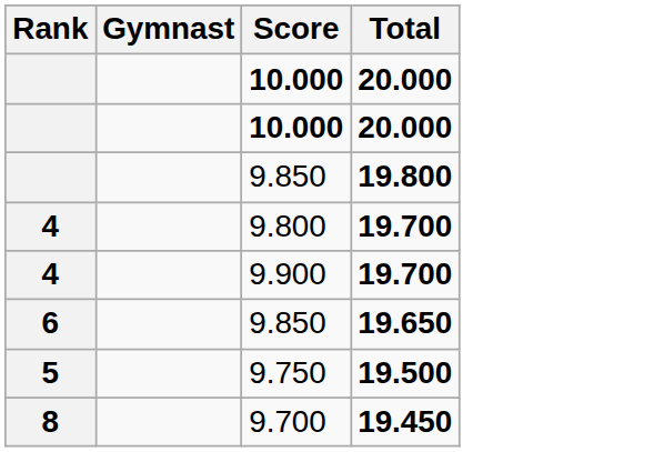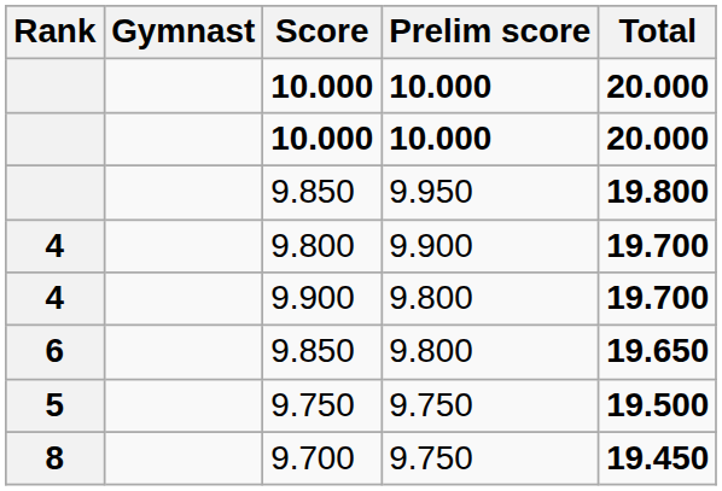+ column: Prelim score | 10.000 | 10.000 | 9.950 | 9.900 | 9.800 | 9.800 | 9.750 | 9.750
